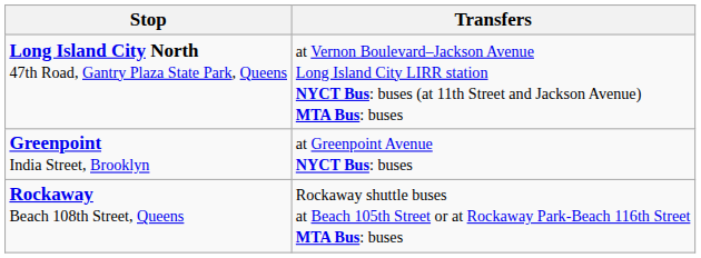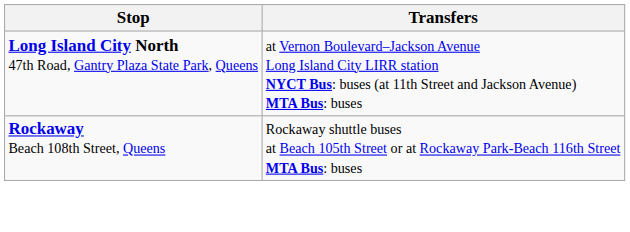- row: Greenpoint India Street, Brooklyn | at Greenpoint Avenue NYCT Bus: buses
